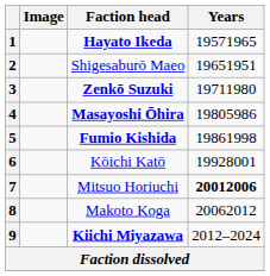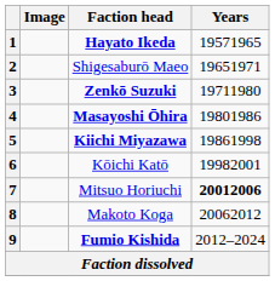2 | Years: 19651951 -> 19651971
4 | Years: 19805986 -> 19801986
5 | Faction head: Fumio Kishida -> Kiichi Miyazawa
6 | Years: 19928001 -> 19982001
9 | Faction head: Kiichi Miyazawa -> Fumio Kishida
